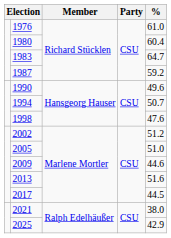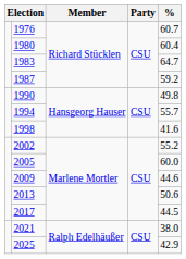1976 | %: 61.0 -> 60.7
1990 | %: 49.6 -> 49.8
1994 | %: 50.7 -> 55.7
1998 | %: 47.6 -> 41.6
2002 | %: 51.2 -> 55.2
2005 | %: 51.0 -> 60.0
2013 | %: 51.6 -> 50.6
